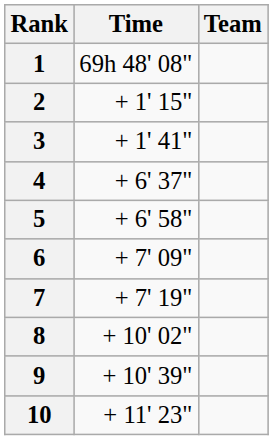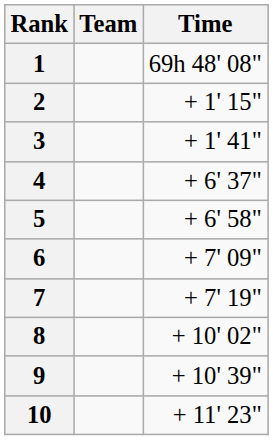columns swapped: Team <-> Time
